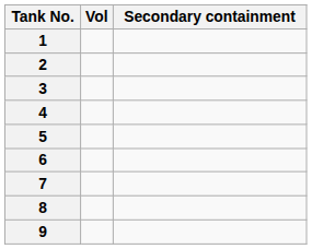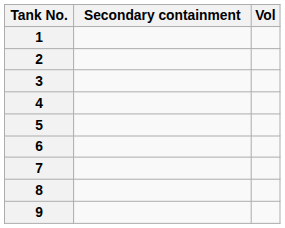columns swapped: Vol <-> Secondary containment
